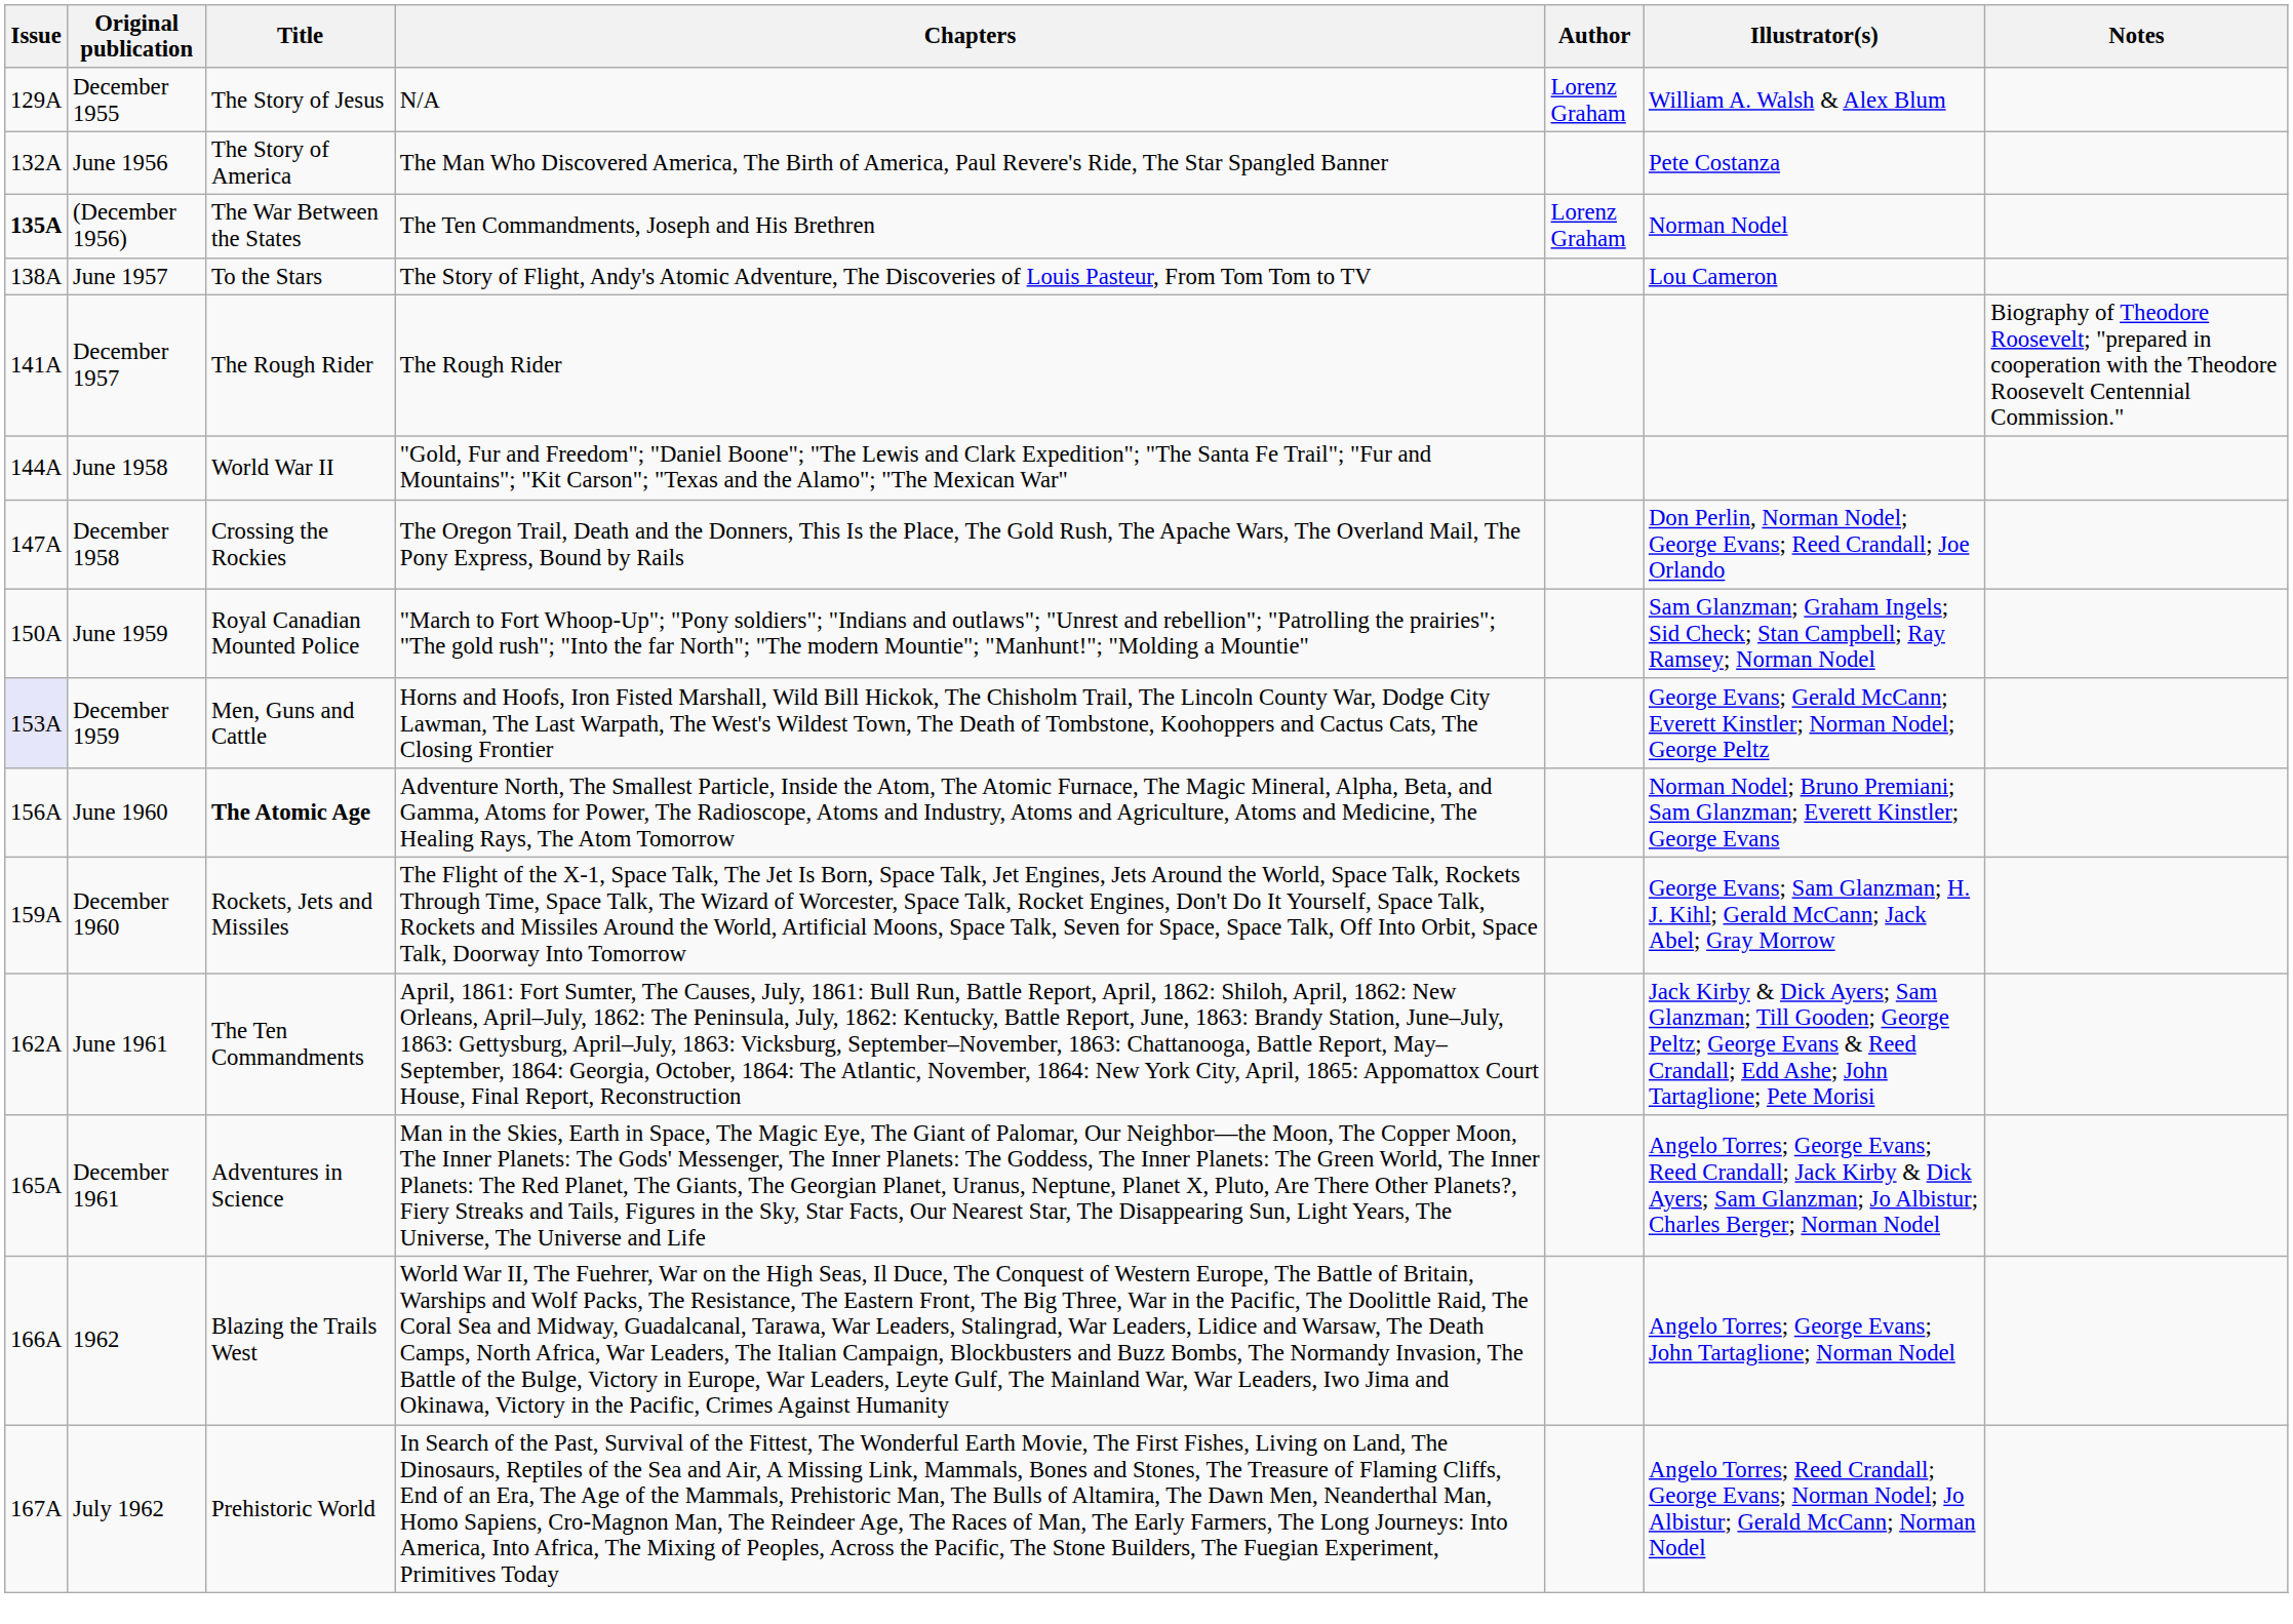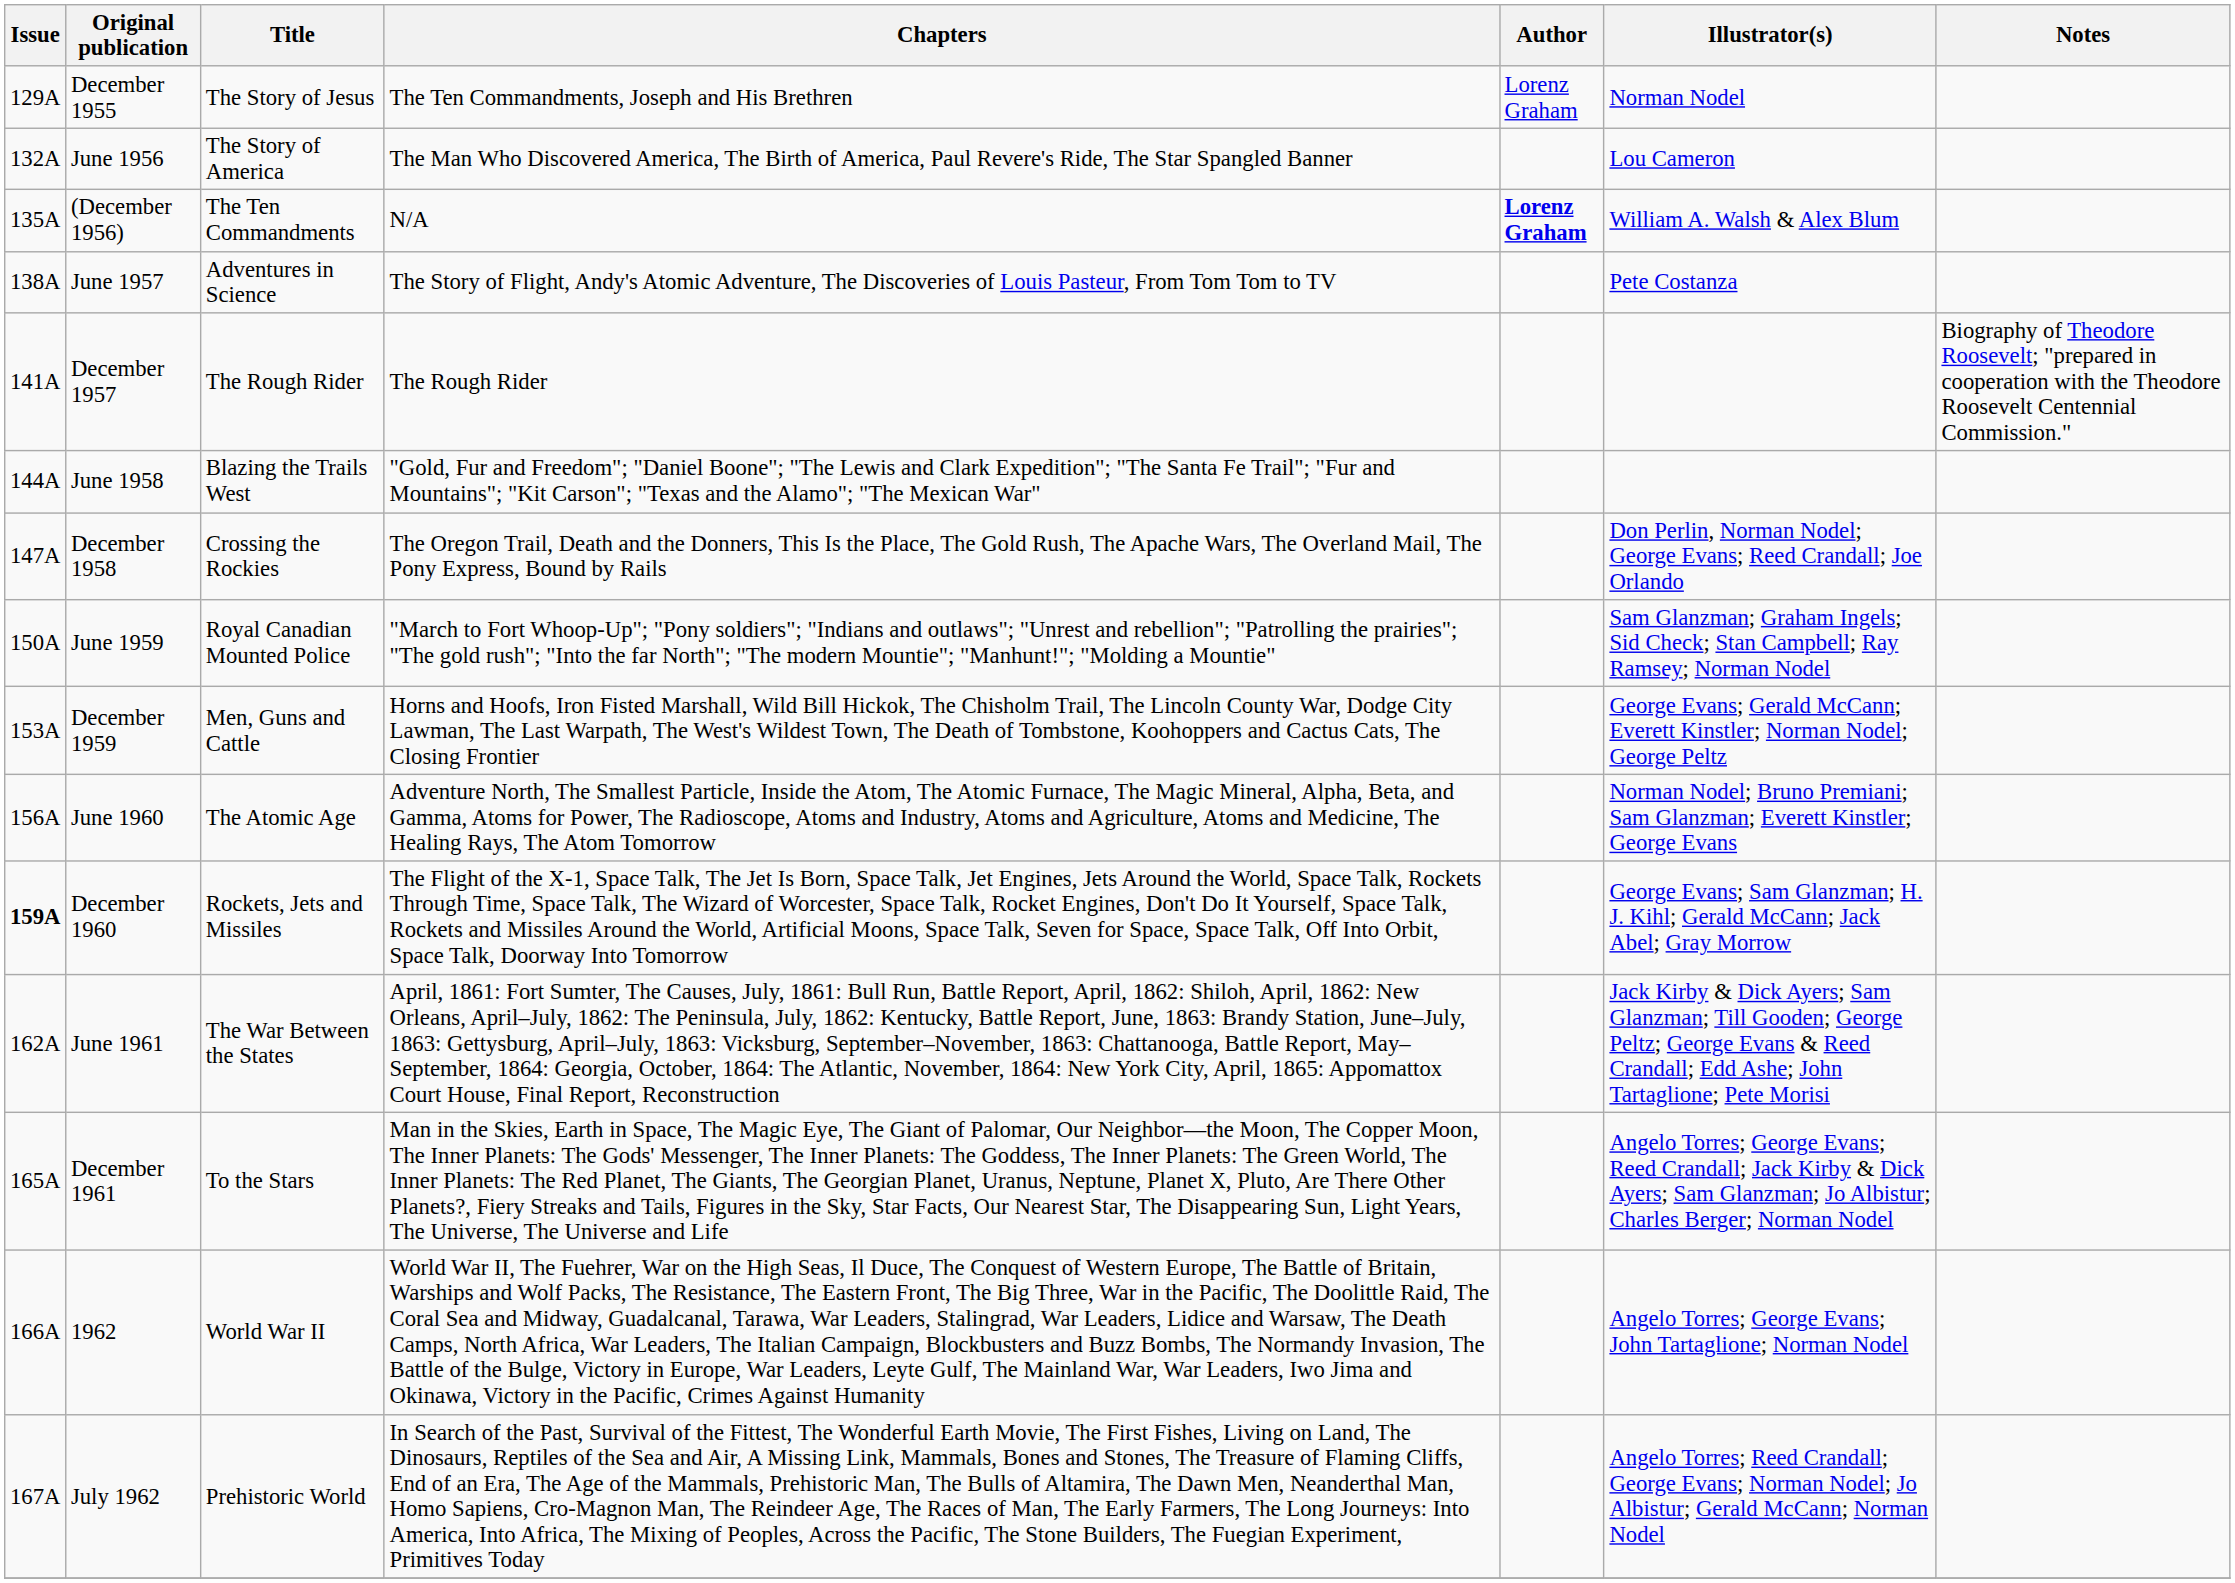December 1955 | Chapters: N/A -> The Ten Commandments, Joseph and His Brethren
December 1955 | Illustrator(s): William A. Walsh & Alex Blum -> Norman Nodel
June 1956 | Illustrator(s): Pete Costanza -> Lou Cameron
(December 1956) | Issue: bold -> normal
(December 1956) | Title: The War Between the States -> The Ten Commandments
(December 1956) | Chapters: The Ten Commandments, Joseph and His Brethren -> N/A
(December 1956) | Author: normal -> bold
(December 1956) | Illustrator(s): Norman Nodel -> William A. Walsh & Alex Blum
June 1957 | Title: To the Stars -> Adventures in Science
June 1957 | Illustrator(s): Lou Cameron -> Pete Costanza
June 1958 | Title: World War II -> Blazing the Trails West
December 1959 | Issue: lavender background -> no background
June 1960 | Title: bold -> normal
December 1960 | Issue: normal -> bold
June 1961 | Title: The Ten Commandments -> The War Between the States
December 1961 | Title: Adventures in Science -> To the Stars
1962 | Title: Blazing the Trails West -> World War II
